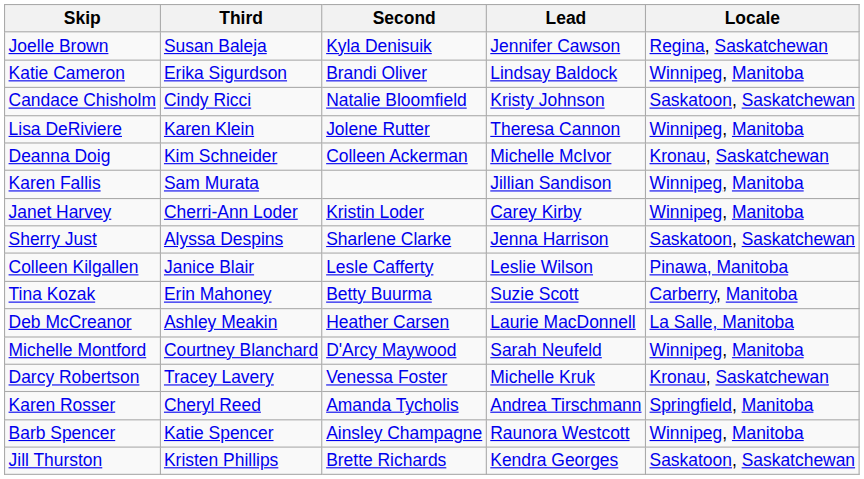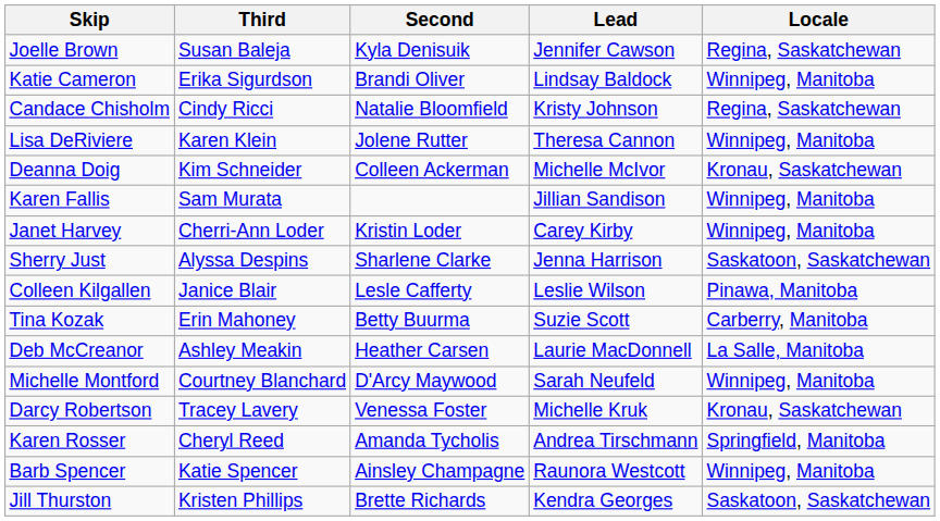Candace Chisholm | Locale: Saskatoon, Saskatchewan -> Regina, Saskatchewan
